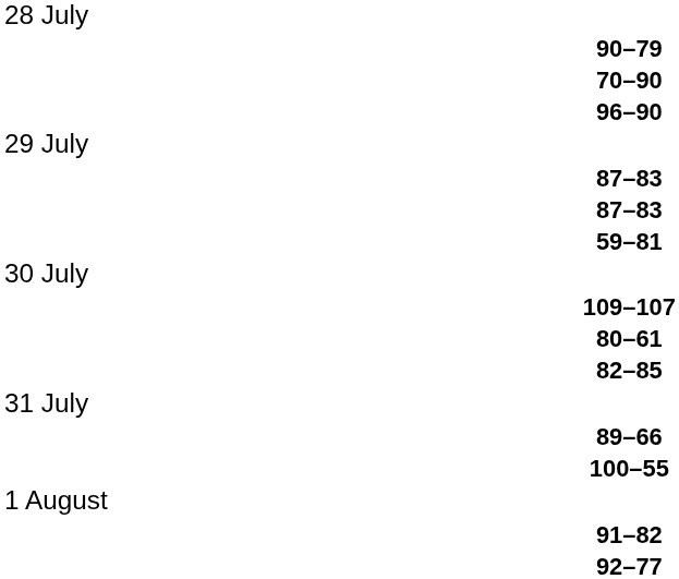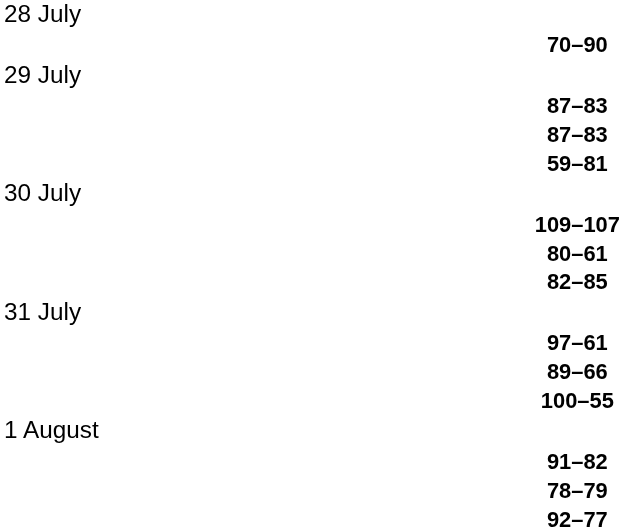- row: 90–79
- row: 96–90
+ row: 97–61
+ row: 78–79
